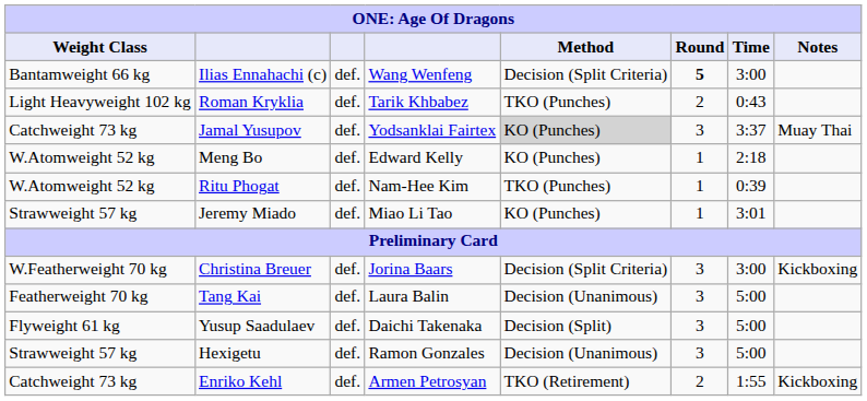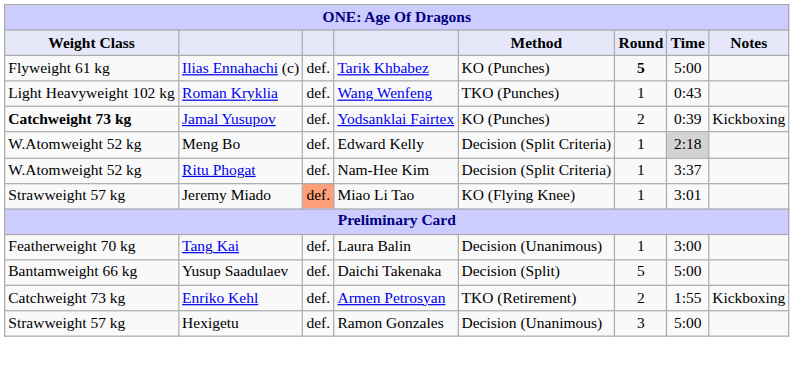Ilias Ennahachi (c) | Weight Class: Bantamweight 66 kg -> Flyweight 61 kg
Ilias Ennahachi (c) | column 4: Wang Wenfeng -> Tarik Khbabez
Ilias Ennahachi (c) | Method: Decision (Split Criteria) -> KO (Punches)
Ilias Ennahachi (c) | Time: 3:00 -> 5:00
Roman Kryklia | column 4: Tarik Khbabez -> Wang Wenfeng
Roman Kryklia | Round: 2 -> 1
Jamal Yusupov | Weight Class: normal -> bold
Jamal Yusupov | Method: lightgrey background -> no background
Jamal Yusupov | Round: 3 -> 2
Jamal Yusupov | Time: 3:37 -> 0:39
Jamal Yusupov | Notes: Muay Thai -> Kickboxing
Meng Bo | Method: KO (Punches) -> Decision (Split Criteria)
Meng Bo | Time: no background -> lightgrey background
Ritu Phogat | Method: TKO (Punches) -> Decision (Split Criteria)
Ritu Phogat | Time: 0:39 -> 3:37
Jeremy Miado | column 3: no background -> lightsalmon background
Jeremy Miado | Method: KO (Punches) -> KO (Flying Knee)
- row: W.Featherweight 70 kg | Christina Breuer | def. | Jorina Baars | Decision (Split Criteria) | 3 | 3:00 | Kickboxing
Tang Kai | Round: 3 -> 1
Tang Kai | Time: 5:00 -> 3:00
Yusup Saadulaev | Weight Class: Flyweight 61 kg -> Bantamweight 66 kg
Yusup Saadulaev | Round: 3 -> 5
rows swapped: Enriko Kehl <-> Hexigetu
